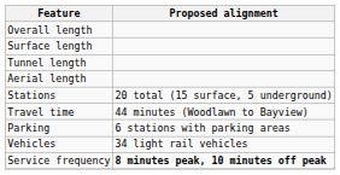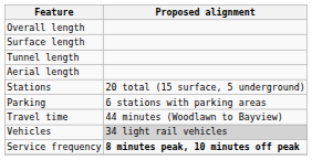rows swapped: Parking <-> Travel time
Vehicles | Proposed alignment: no background -> lightgrey background
